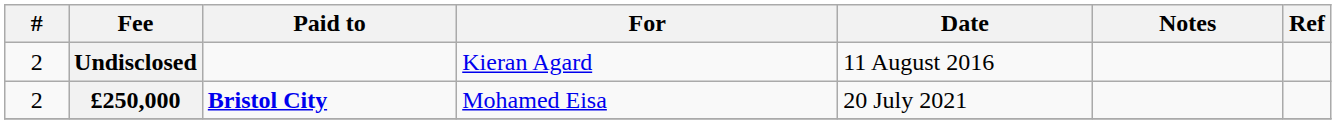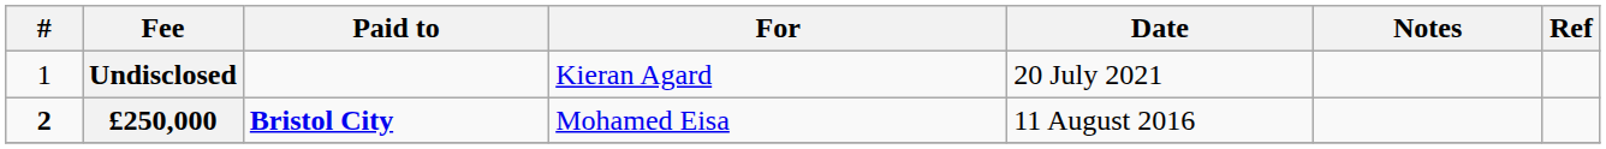Undisclosed | #: 2 -> 1
Undisclosed | Date: 11 August 2016 -> 20 July 2021
£250,000 | #: normal -> bold
£250,000 | Date: 20 July 2021 -> 11 August 2016
